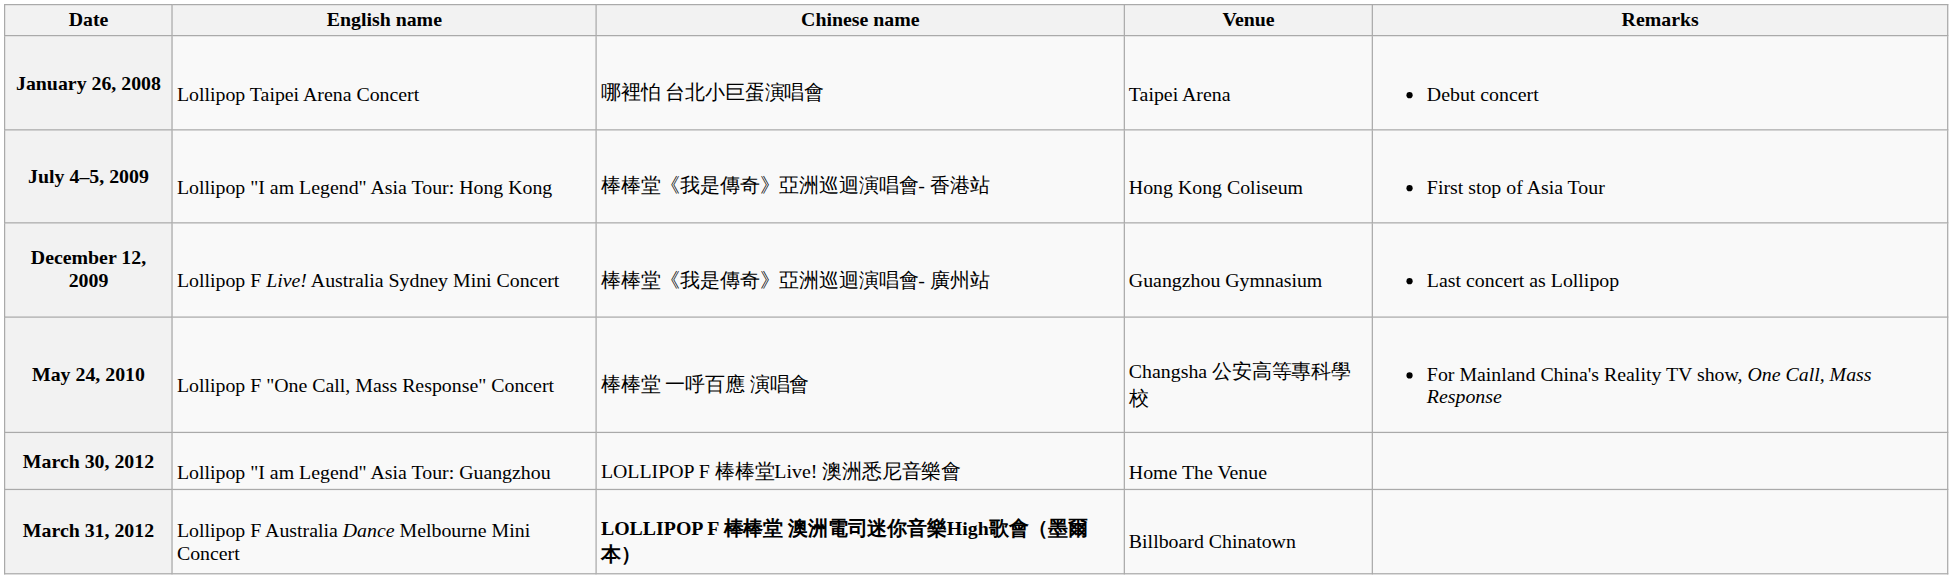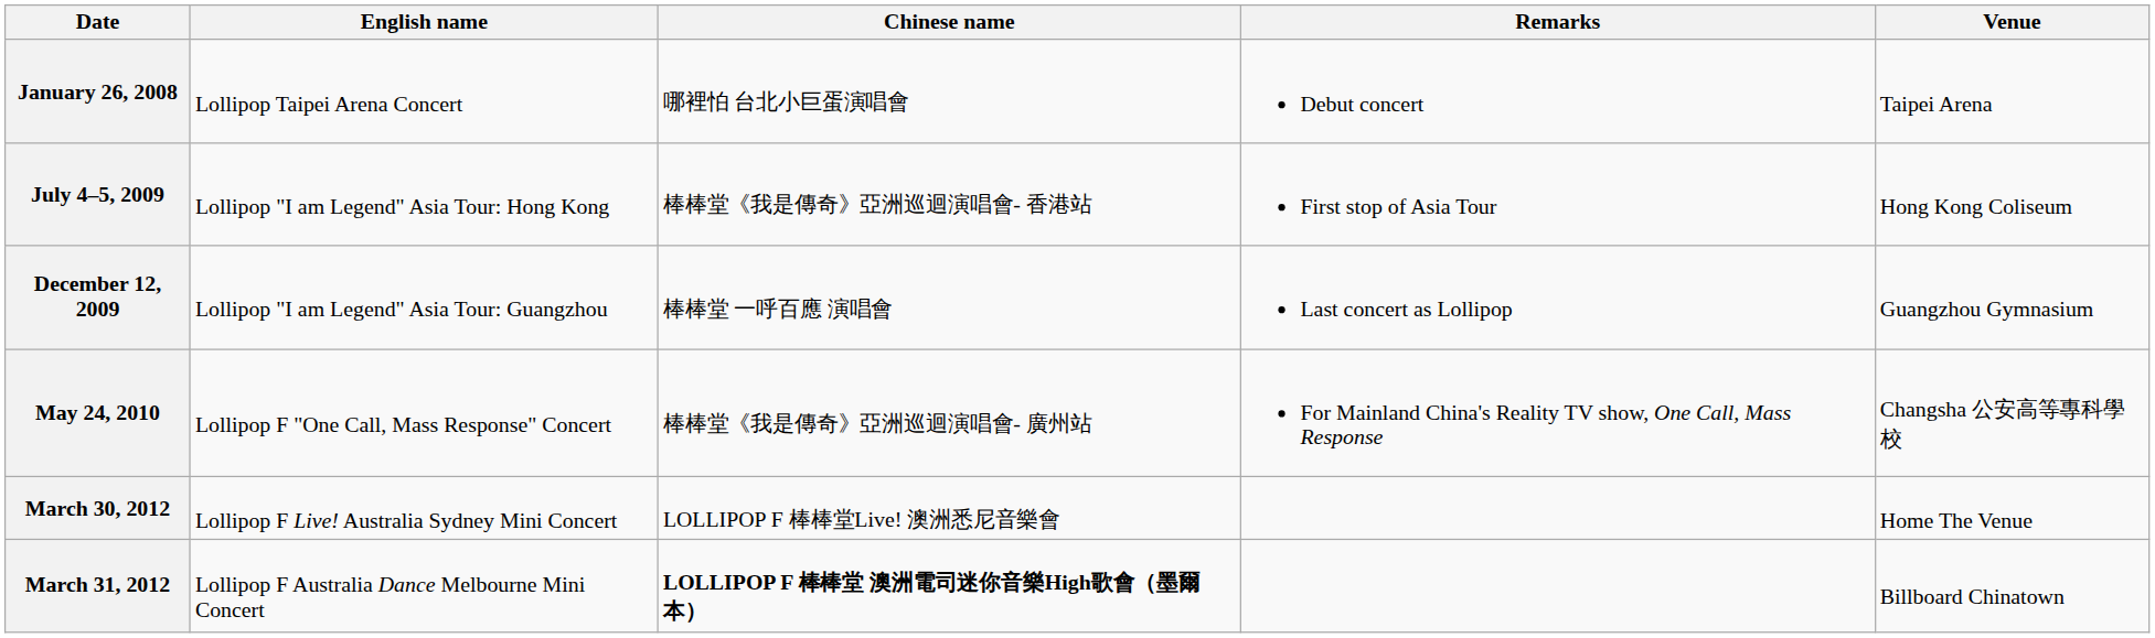columns swapped: Venue <-> Remarks
December 12, 2009 | English name: Lollipop F Live! Australia Sydney Mini Concert -> Lollipop "I am Legend" Asia Tour: Guangzhou
December 12, 2009 | Chinese name: 棒棒堂《我是傳奇》亞洲巡迴演唱會- 廣州站 -> 棒棒堂 一呼百應 演唱會
May 24, 2010 | Chinese name: 棒棒堂 一呼百應 演唱會 -> 棒棒堂《我是傳奇》亞洲巡迴演唱會- 廣州站
March 30, 2012 | English name: Lollipop "I am Legend" Asia Tour: Guangzhou -> Lollipop F Live! Australia Sydney Mini Concert
